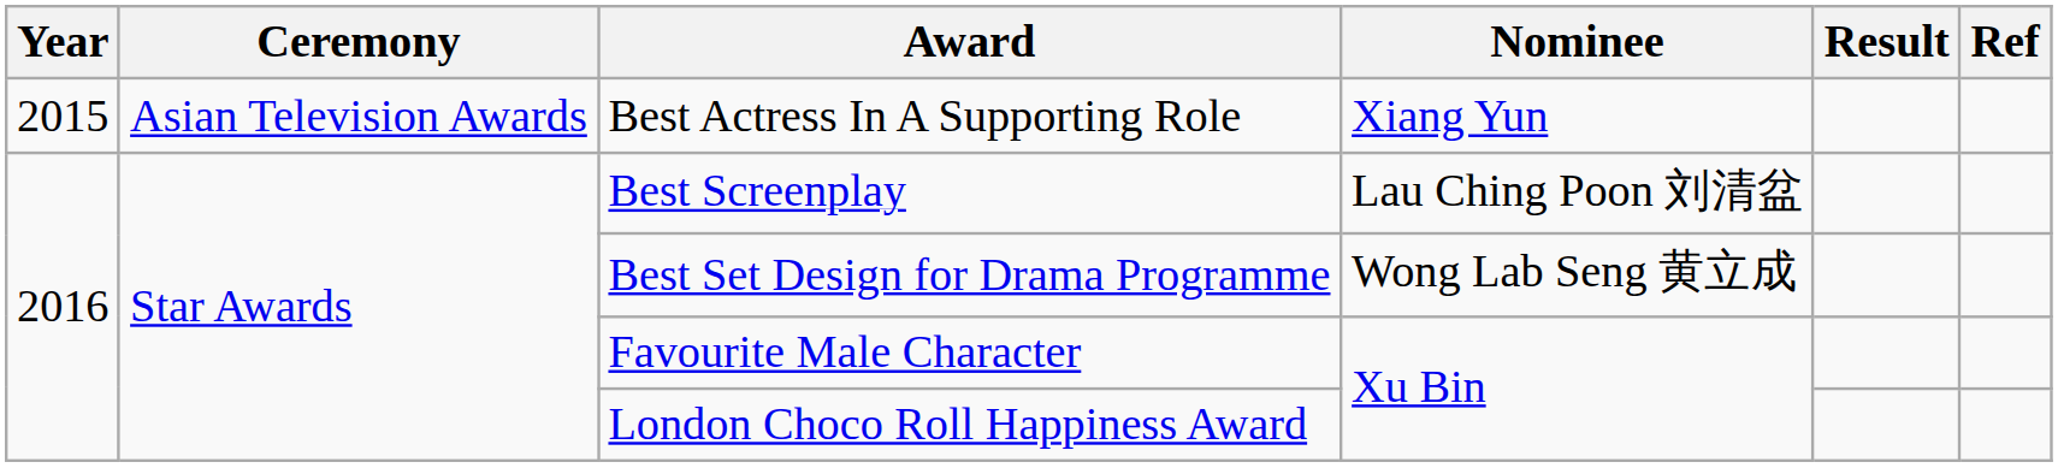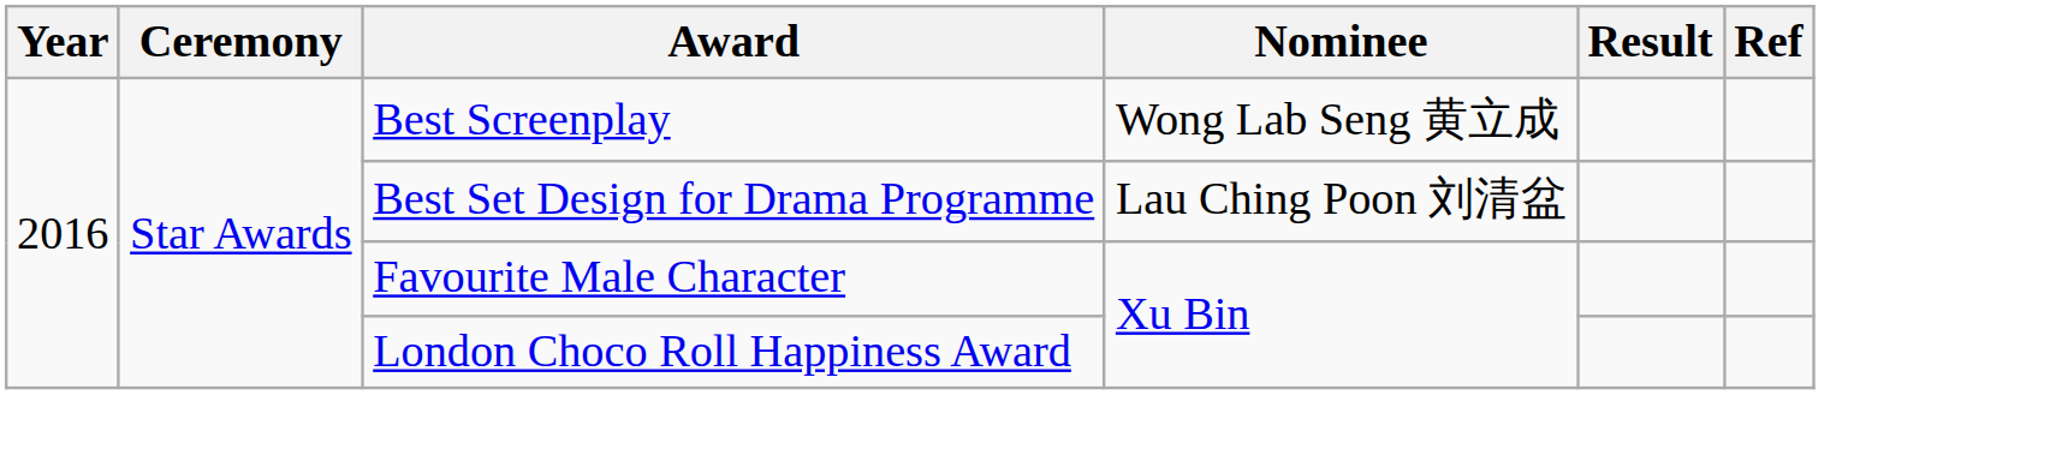- row: 2015 | Asian Television Awards | Best Actress In A Supporting Role | Xiang Yun
Best Screenplay | Nominee: Lau Ching Poon 刘清盆 -> Wong Lab Seng 黄立成
Best Set Design for Drama Programme | Nominee: Wong Lab Seng 黄立成 -> Lau Ching Poon 刘清盆
